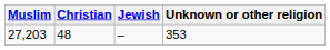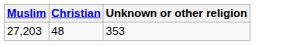- column: Jewish | –
